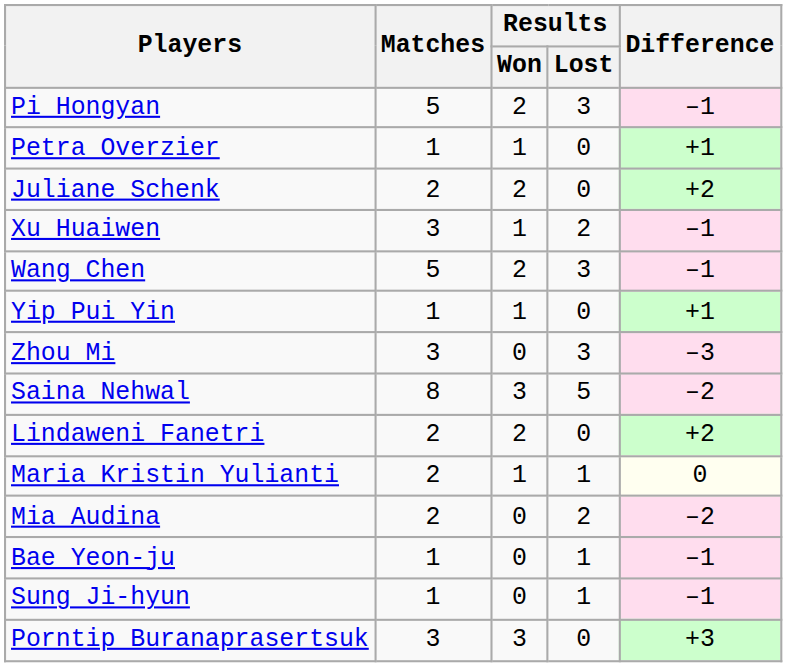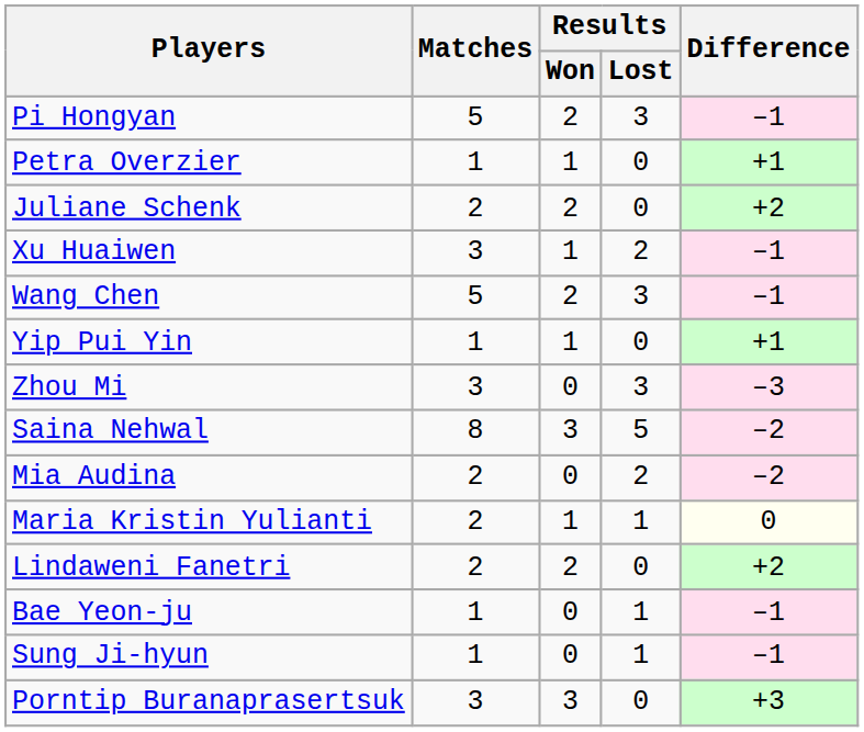rows swapped: Lindaweni Fanetri <-> Mia Audina
